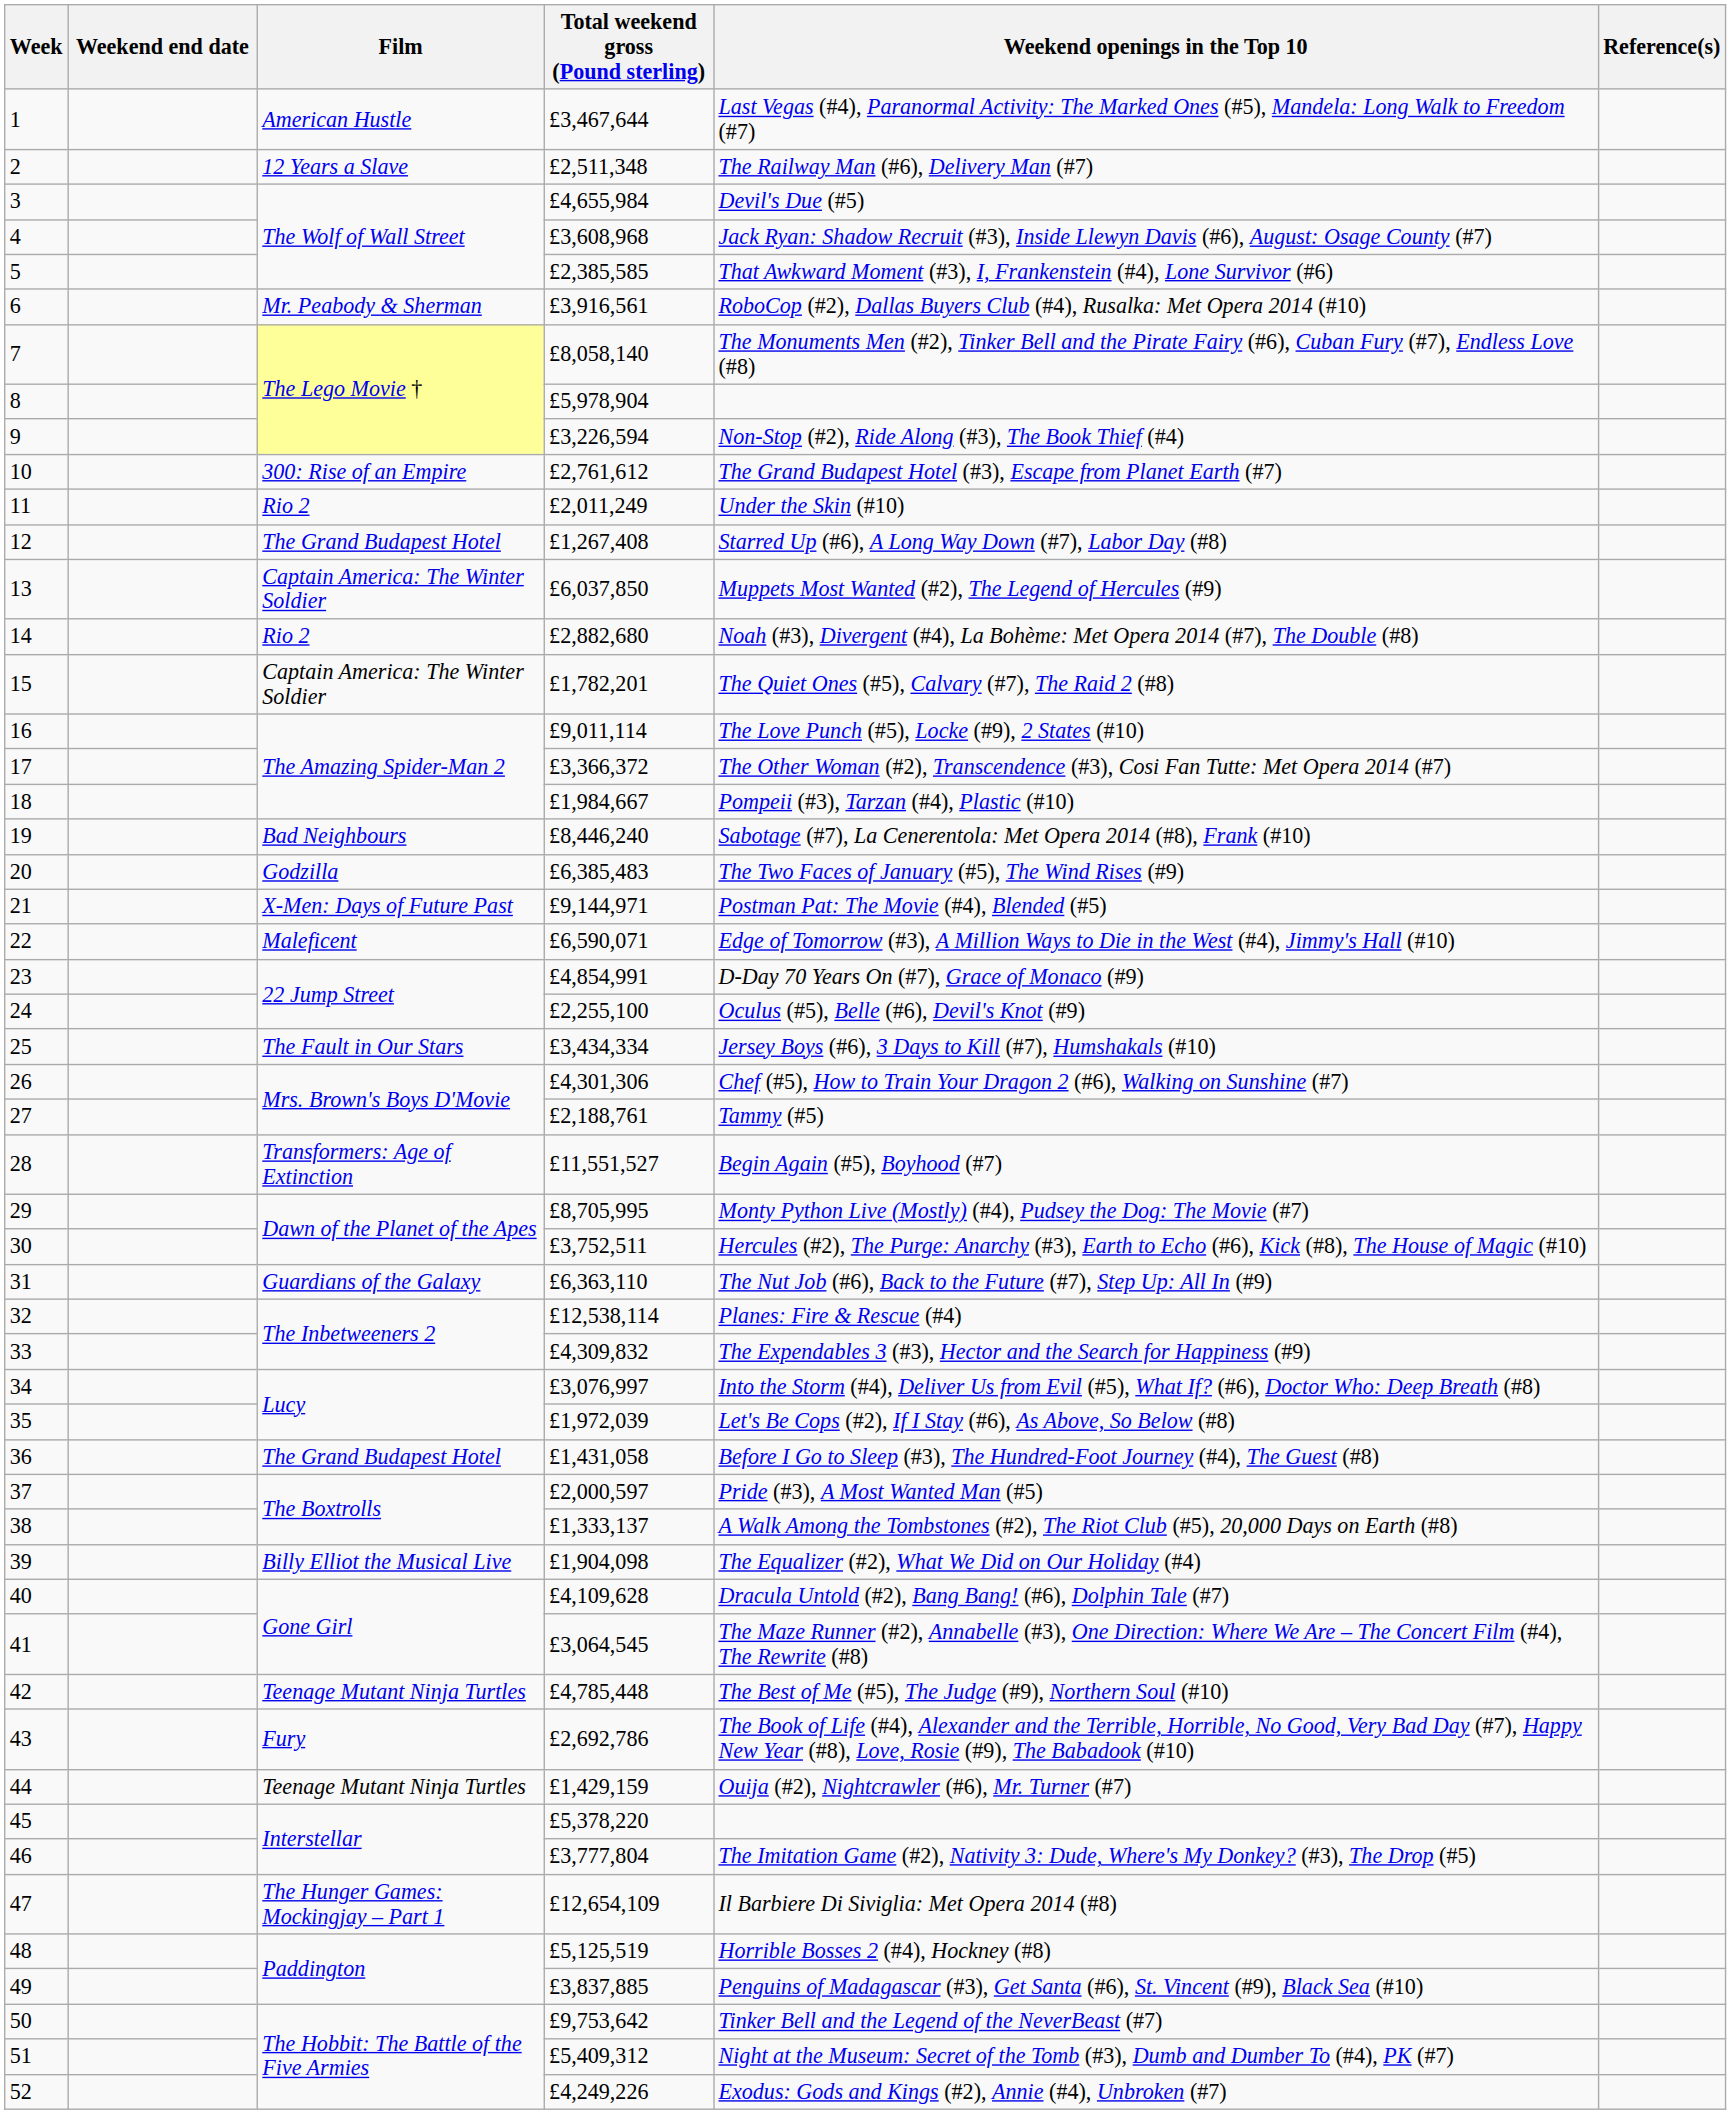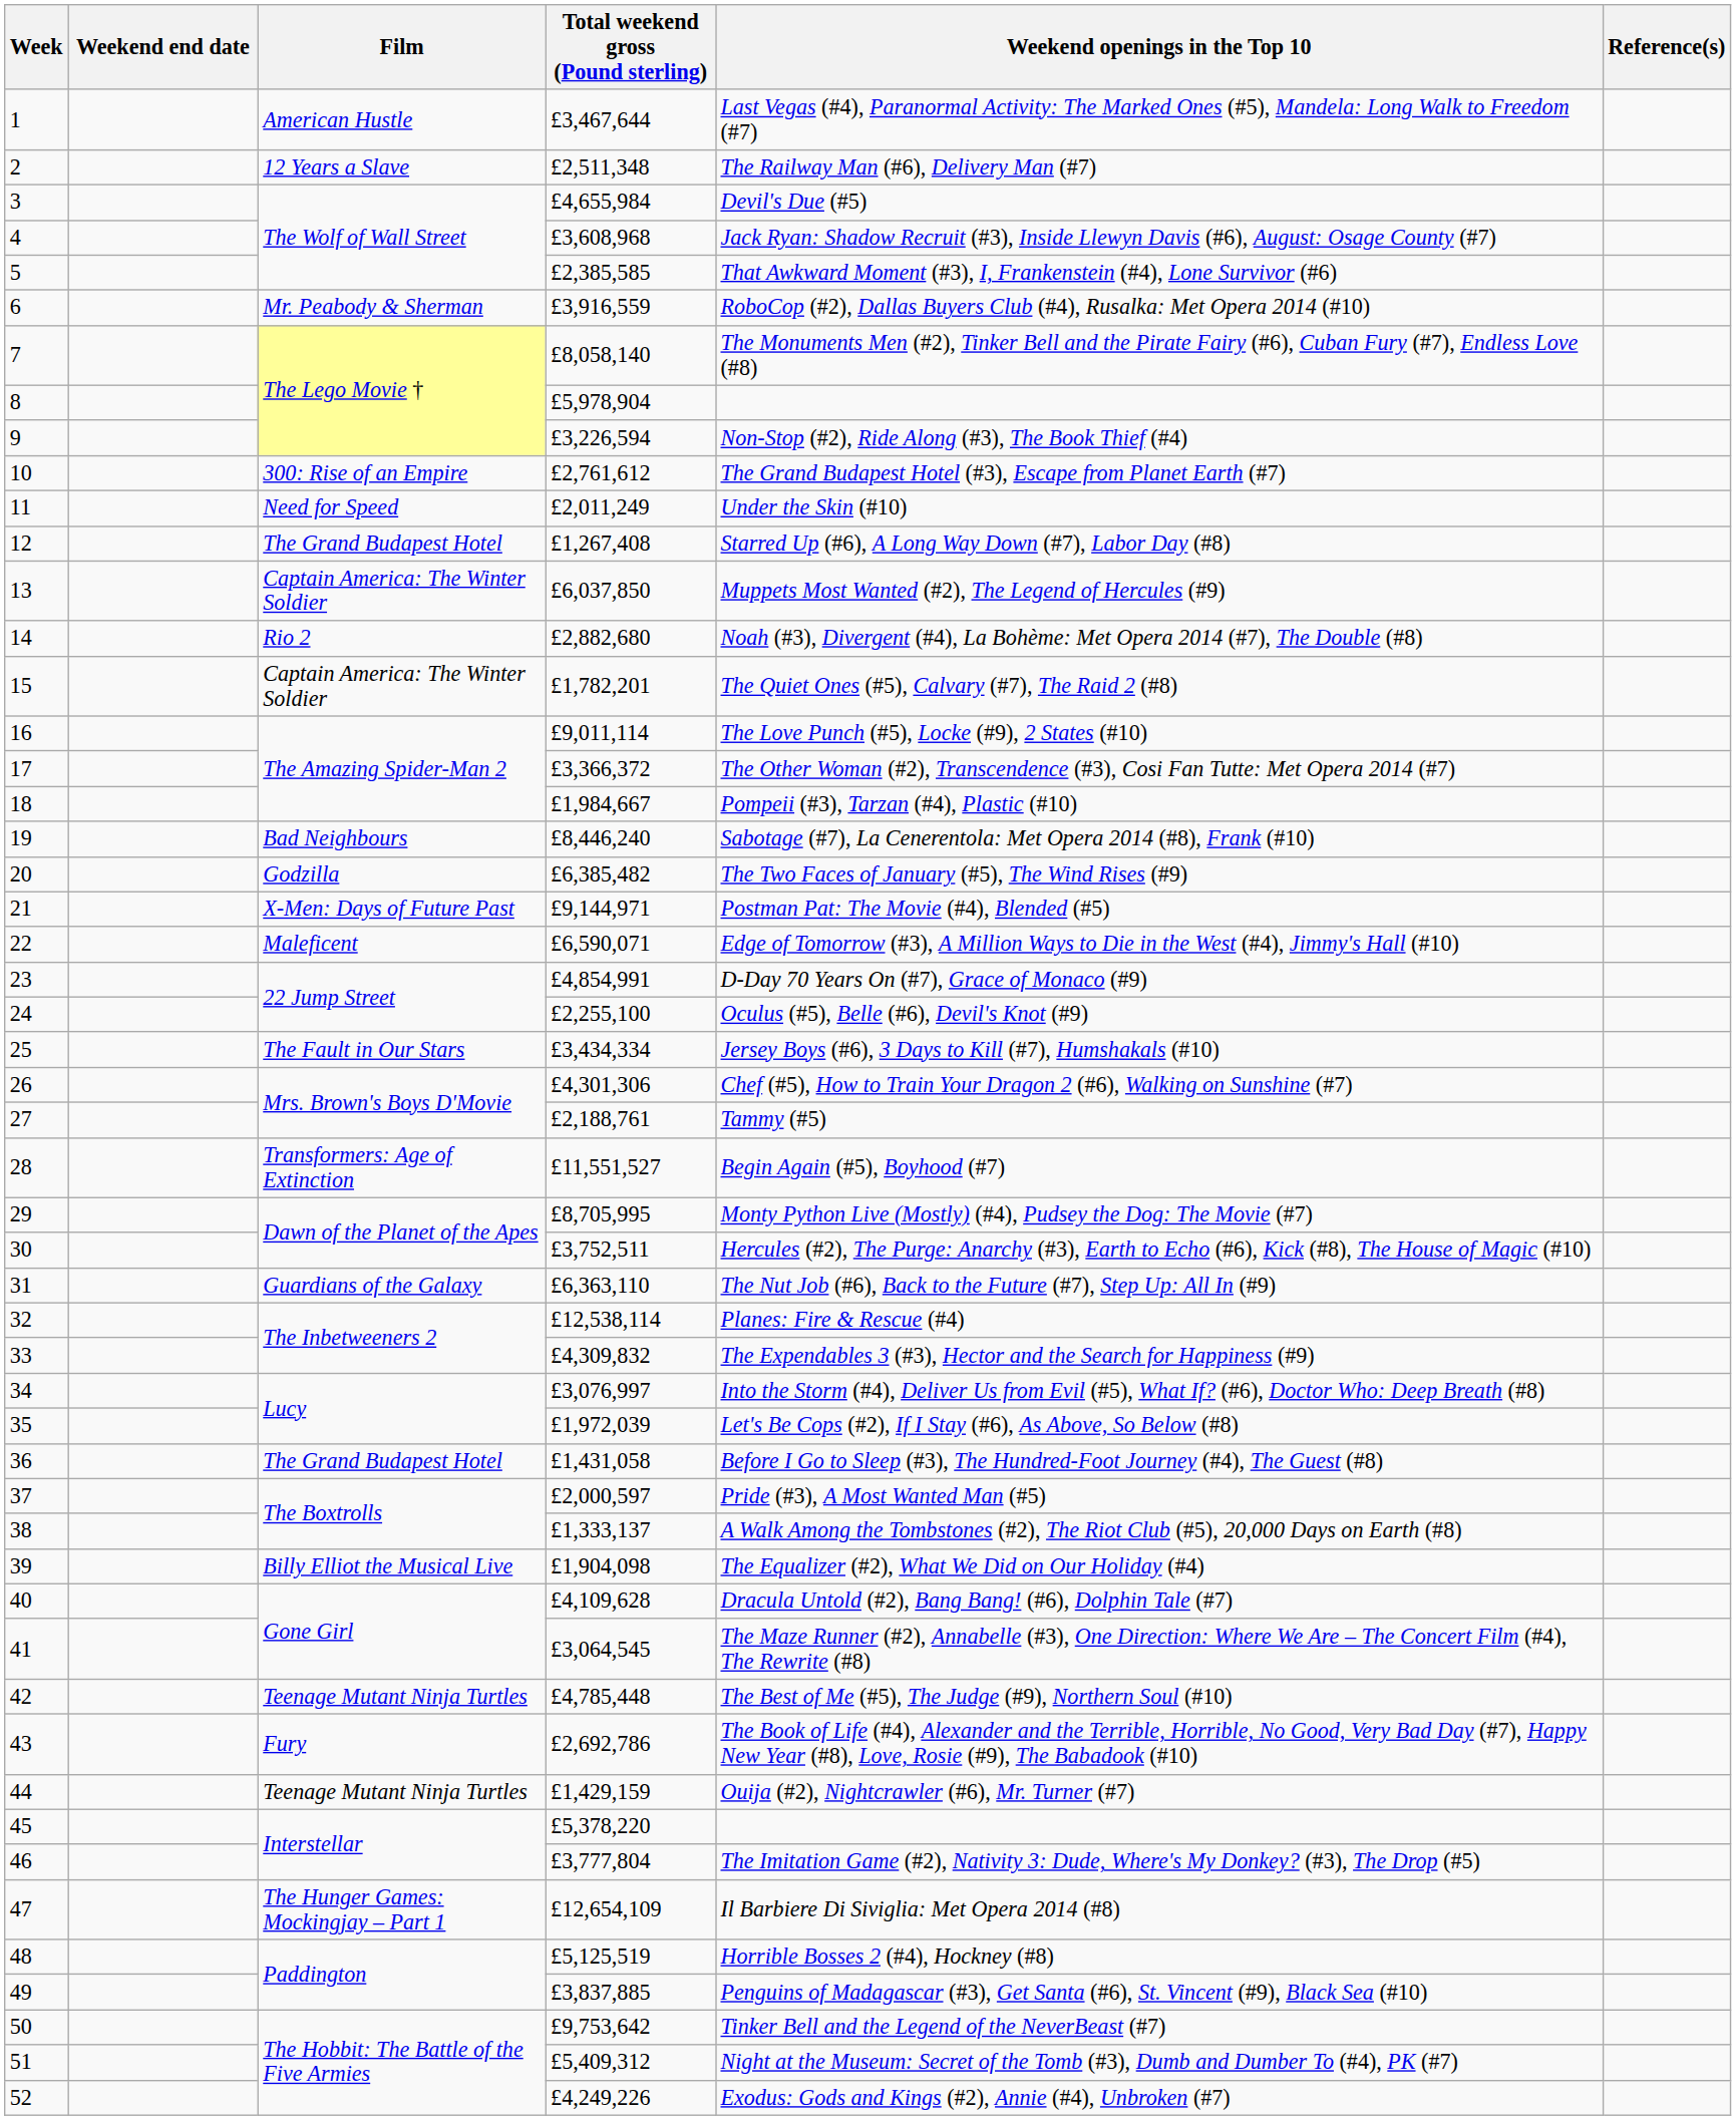6 | Total weekend gross (Pound sterling): £3,916,561 -> £3,916,559
11 | Film: Rio 2 -> Need for Speed
20 | Total weekend gross (Pound sterling): £6,385,483 -> £6,385,482
